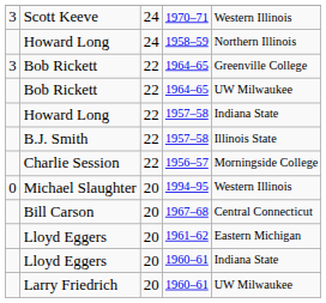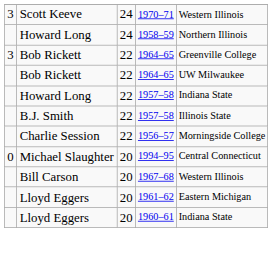Michael Slaughter | column 5: Western Illinois -> Central Connecticut
Bill Carson | column 5: Central Connecticut -> Western Illinois
- row: Larry Friedrich | 20 | 1960–61 | UW Milwaukee
